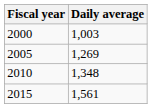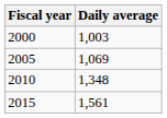2005 | Daily average: 1,269 -> 1,069
